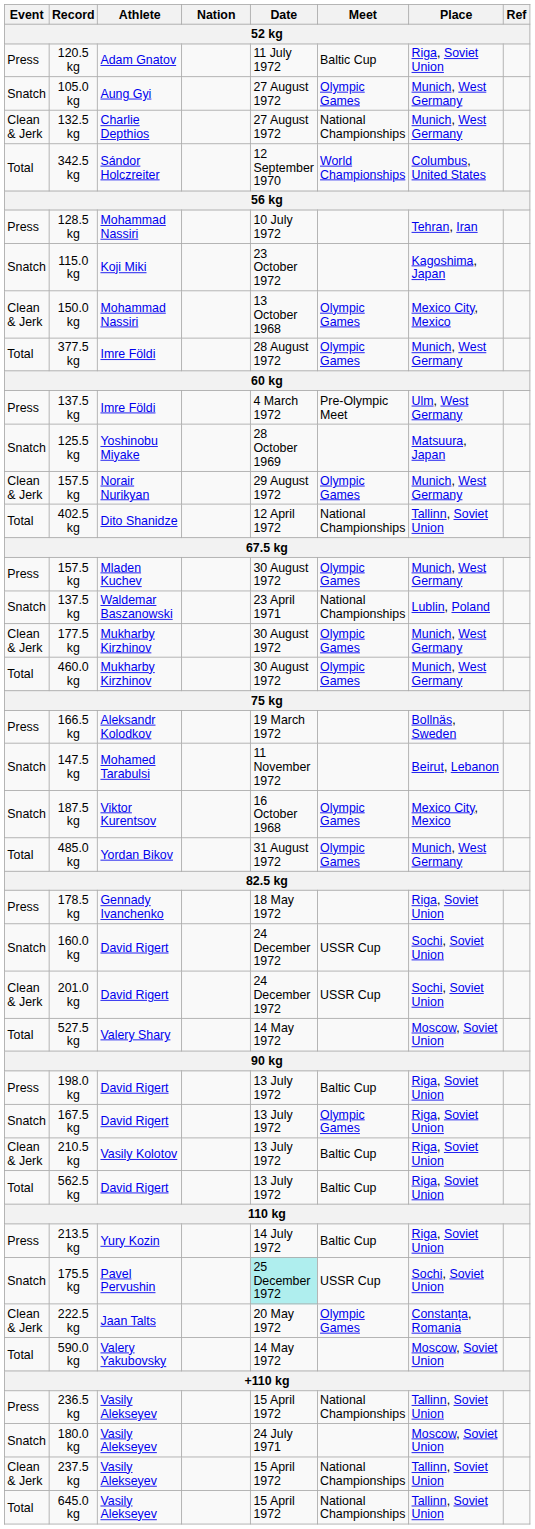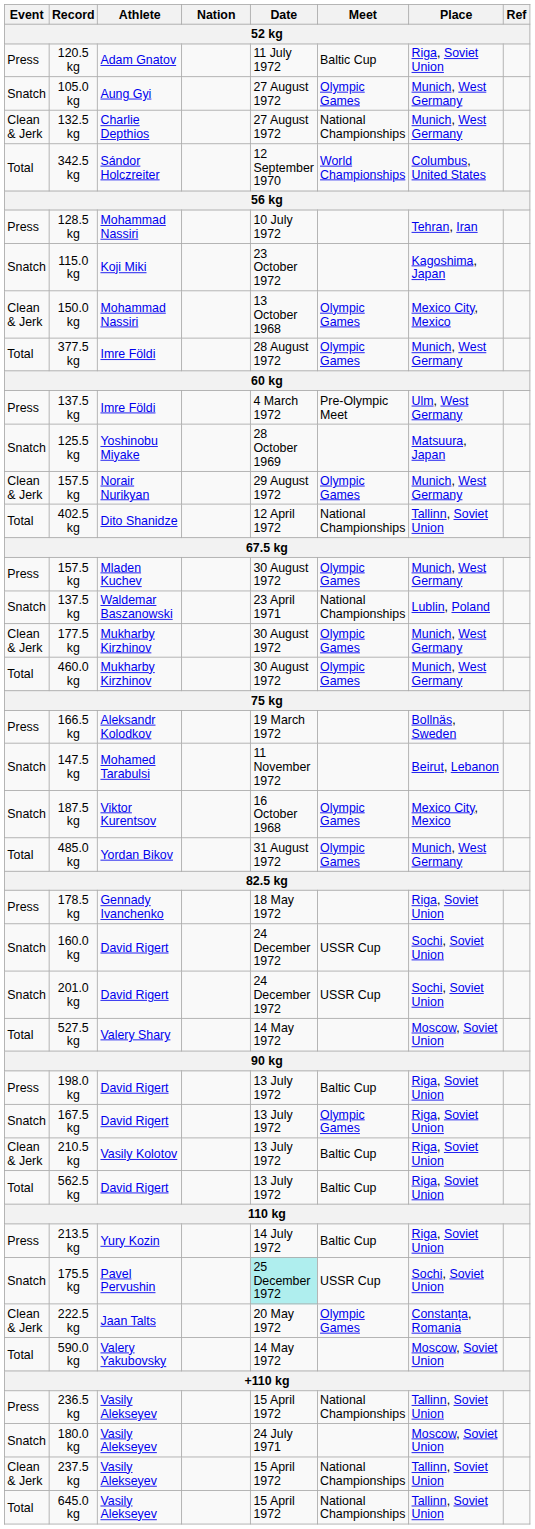201.0 kg | Event: Clean & Jerk -> Snatch
